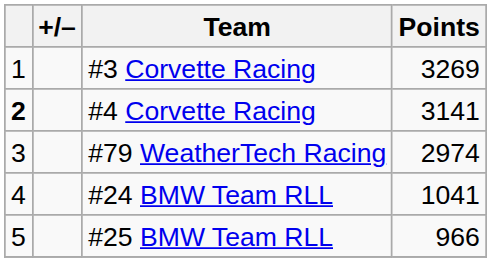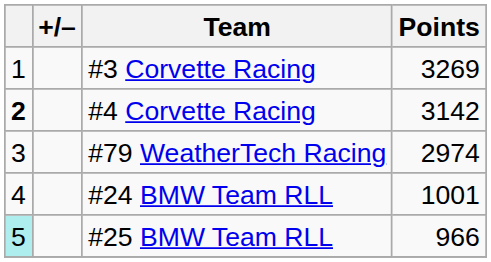#4 Corvette Racing | Points: 3141 -> 3142
#24 BMW Team RLL | Points: 1041 -> 1001
#25 BMW Team RLL | column 1: no background -> paleturquoise background
